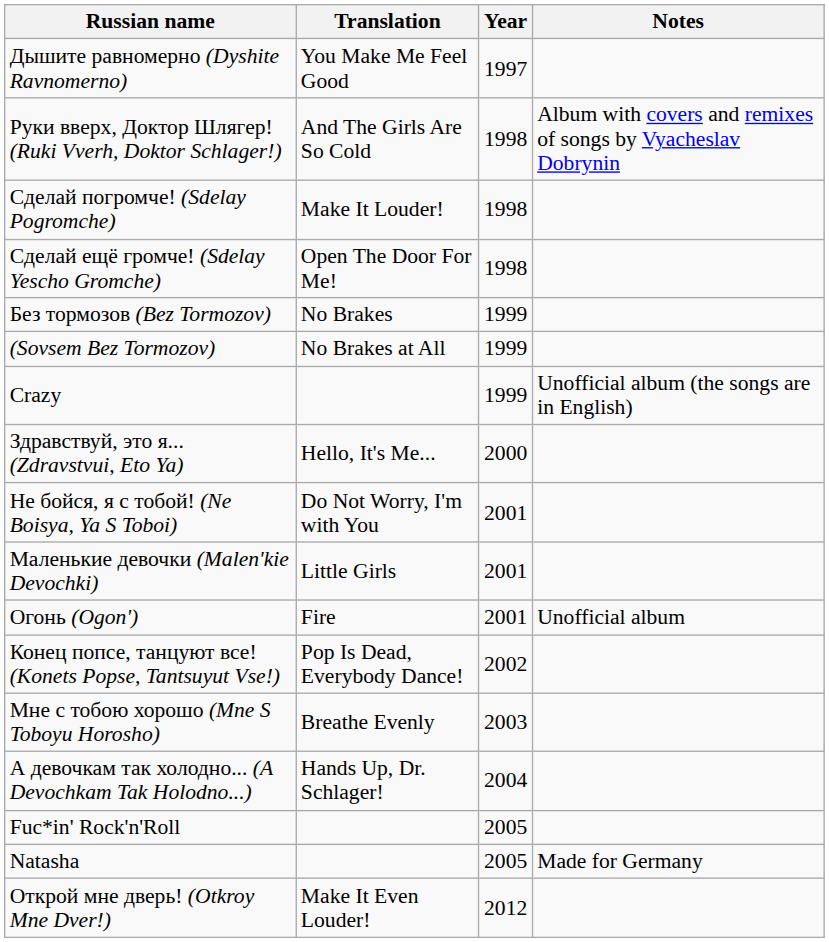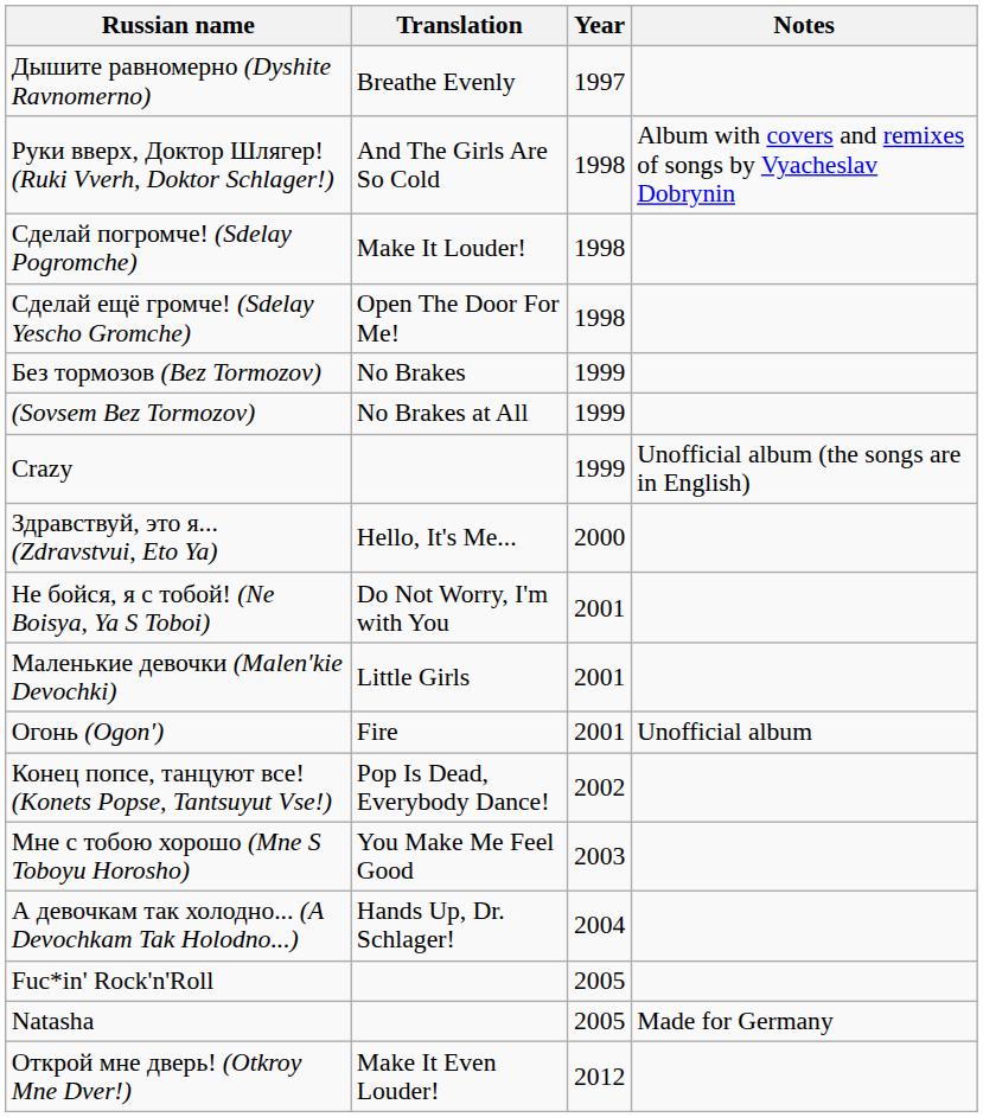Дышите равномерно (Dyshite Ravnomerno) | Translation: You Make Me Feel Good -> Breathe Evenly
Мне с тобою хорошо (Mne S Toboyu Horosho) | Translation: Breathe Evenly -> You Make Me Feel Good
